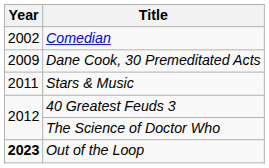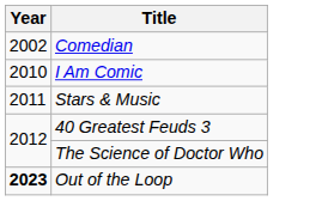- row: 2009 | Dane Cook, 30 Premeditated Acts
+ row: 2010 | I Am Comic
